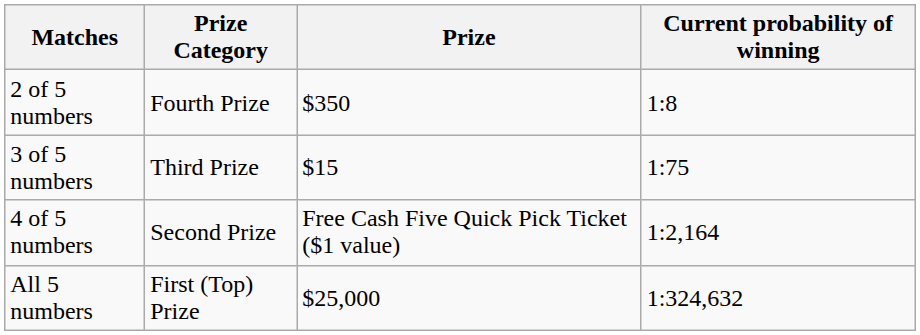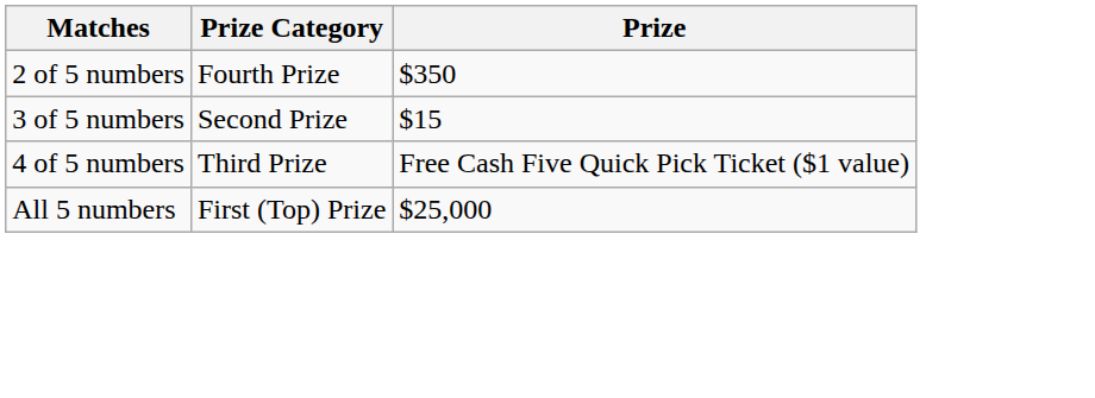- column: Current probability of winning | 1:8 | 1:75 | 1:2,164 | 1:324,632
3 of 5 numbers | Prize Category: Third Prize -> Second Prize
4 of 5 numbers | Prize Category: Second Prize -> Third Prize
